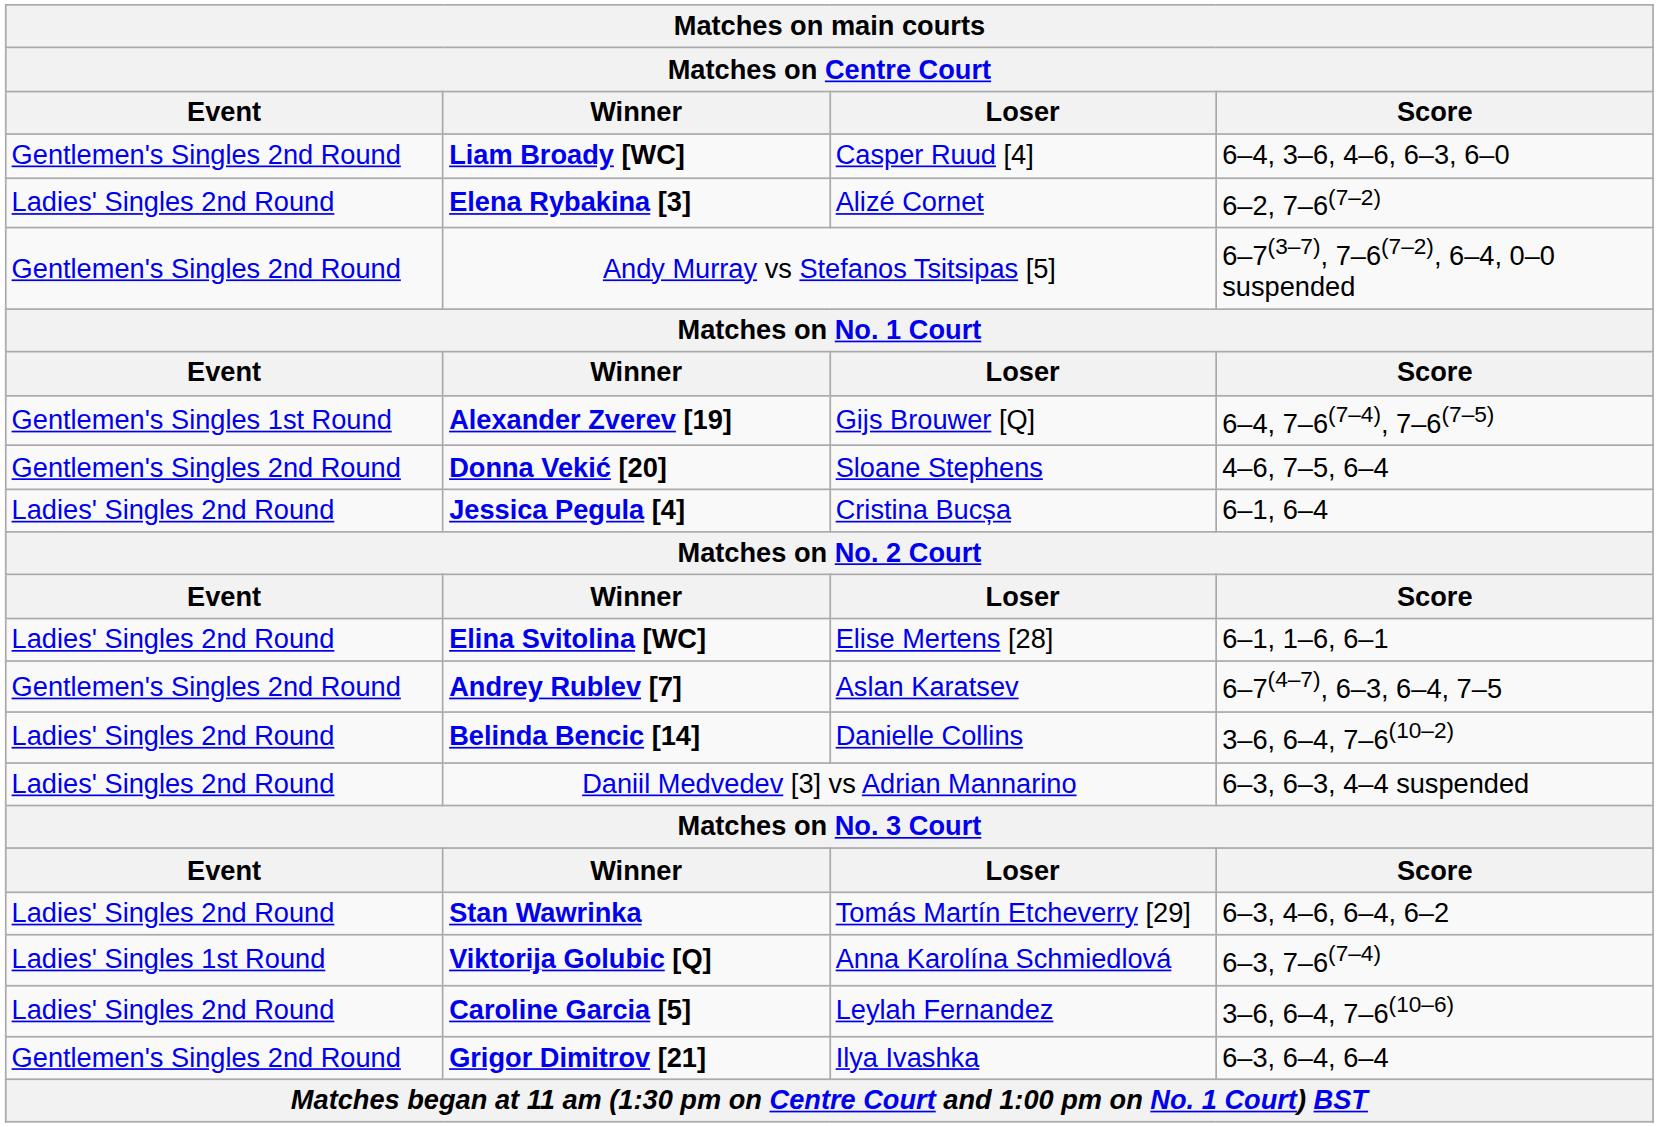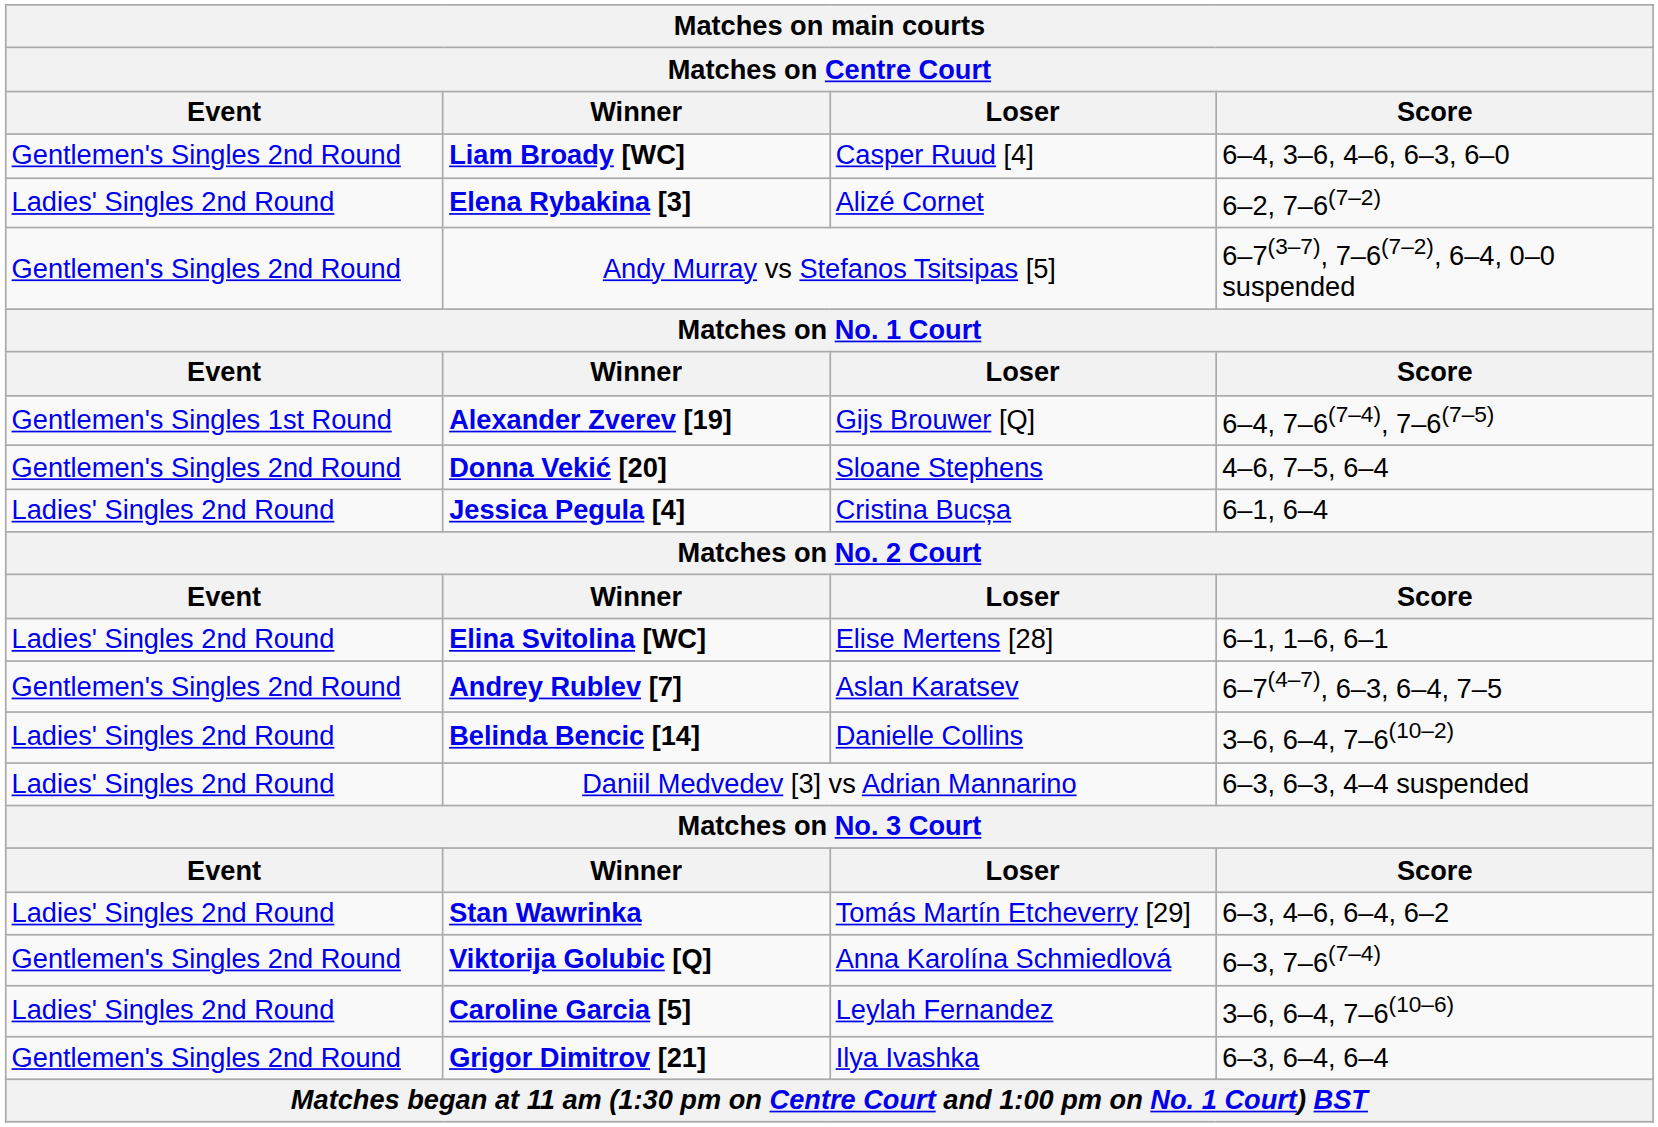Viktorija Golubic [Q] | Event: Ladies' Singles 1st Round -> Gentlemen's Singles 2nd Round
